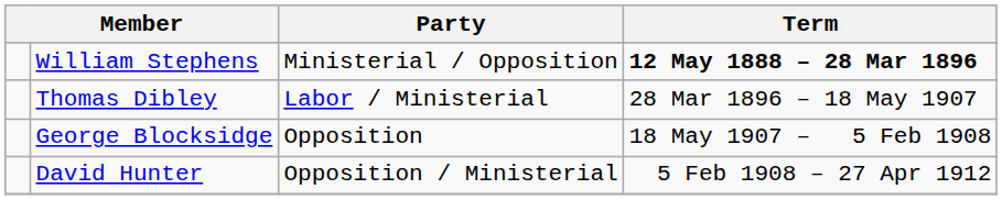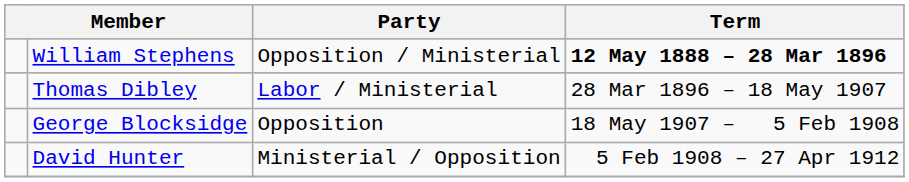William Stephens | Party: Ministerial / Opposition -> Opposition / Ministerial
David Hunter | Party: Opposition / Ministerial -> Ministerial / Opposition
